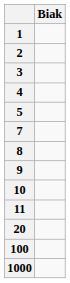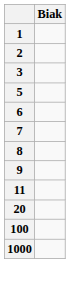- row: 4
+ row: 6
- row: 10
